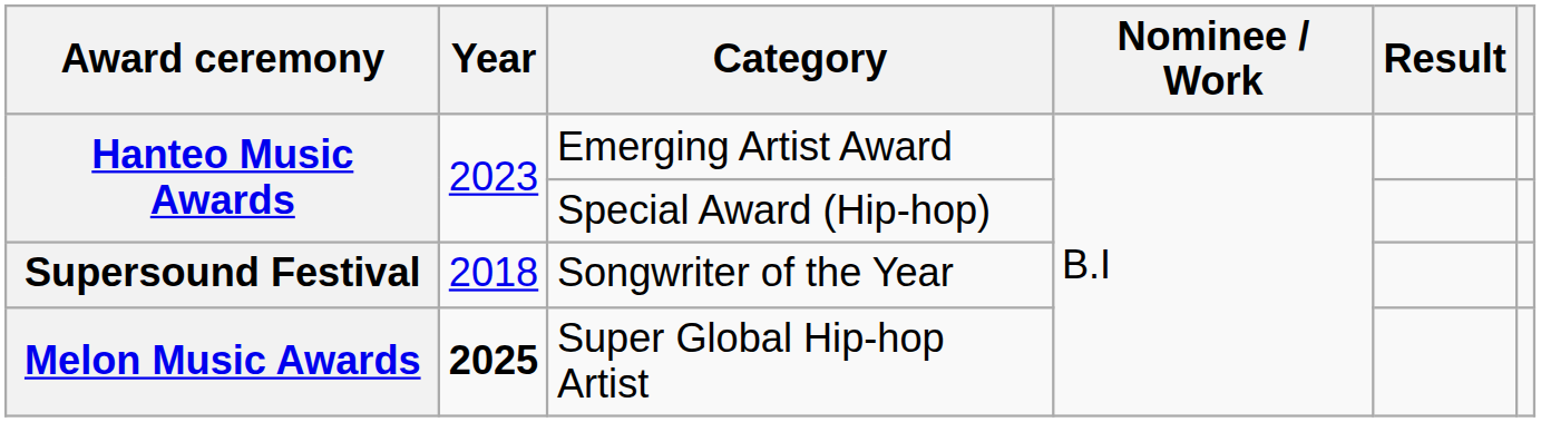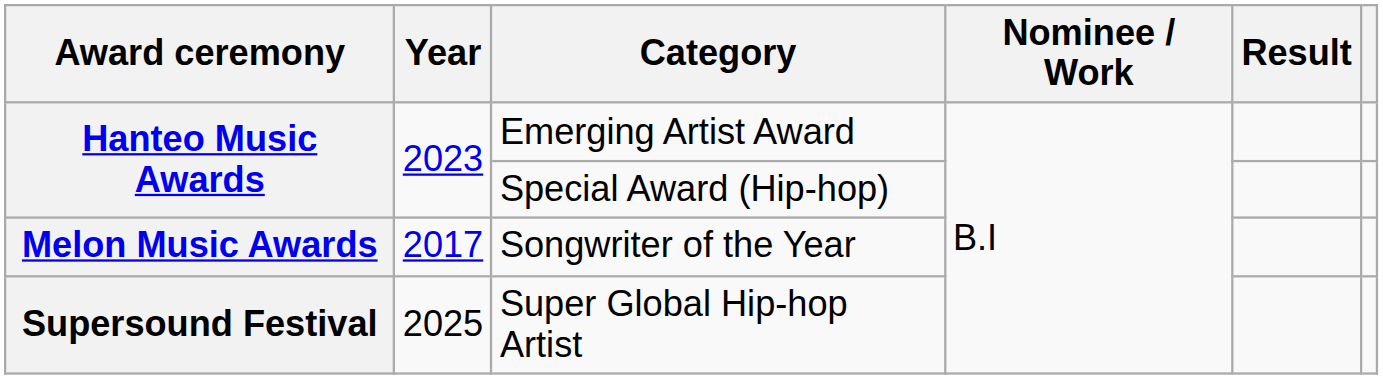Songwriter of the Year | Award ceremony: Supersound Festival -> Melon Music Awards
Songwriter of the Year | Year: 2018 -> 2017
Super Global Hip-hop Artist | Award ceremony: Melon Music Awards -> Supersound Festival
Super Global Hip-hop Artist | Year: bold -> normal
